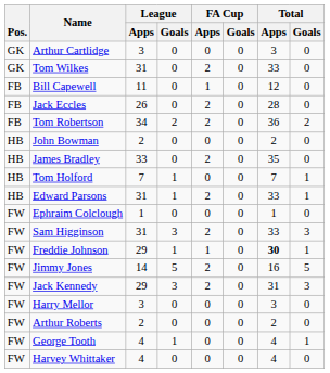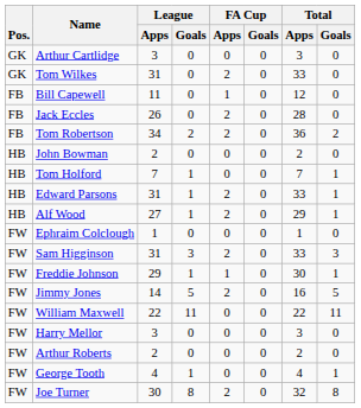- row: HB | James Bradley | 33 | 0 | 2 | 0 | 35 | 0
+ row: HB | Alf Wood | 27 | 1 | 2 | 0 | 29 | 1
Freddie Johnson | Total / Apps: bold -> normal
- row: FW | Jack Kennedy | 29 | 3 | 2 | 0 | 31 | 3
+ row: FW | William Maxwell | 22 | 11 | 0 | 0 | 22 | 11
+ row: FW | Joe Turner | 30 | 8 | 2 | 0 | 32 | 8
- row: FW | Harvey Whittaker | 4 | 0 | 0 | 0 | 4 | 0
